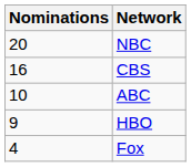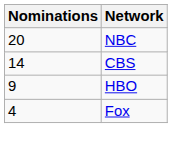CBS | Nominations: 16 -> 14
- row: 10 | ABC
